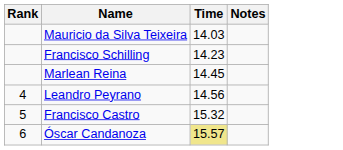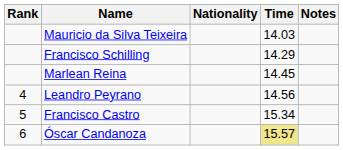+ column: Nationality
Francisco Schilling | Time: 14.23 -> 14.29
Francisco Castro | Time: 15.32 -> 15.34
